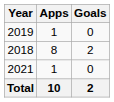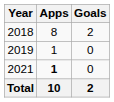rows swapped: 2018 <-> 2019
2021 | Apps: normal -> bold
